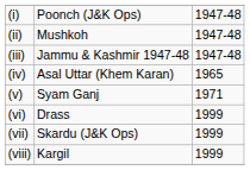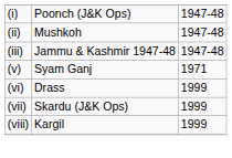- row: (iv) | Asal Uttar (Khem Karan) | 1965
